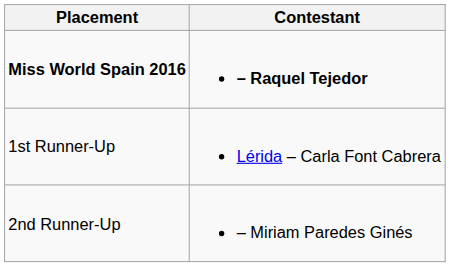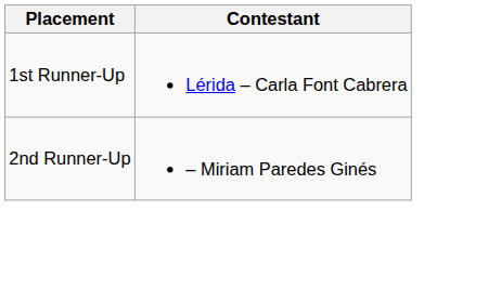- row: Miss World Spain 2016 | – Raquel Tejedor
